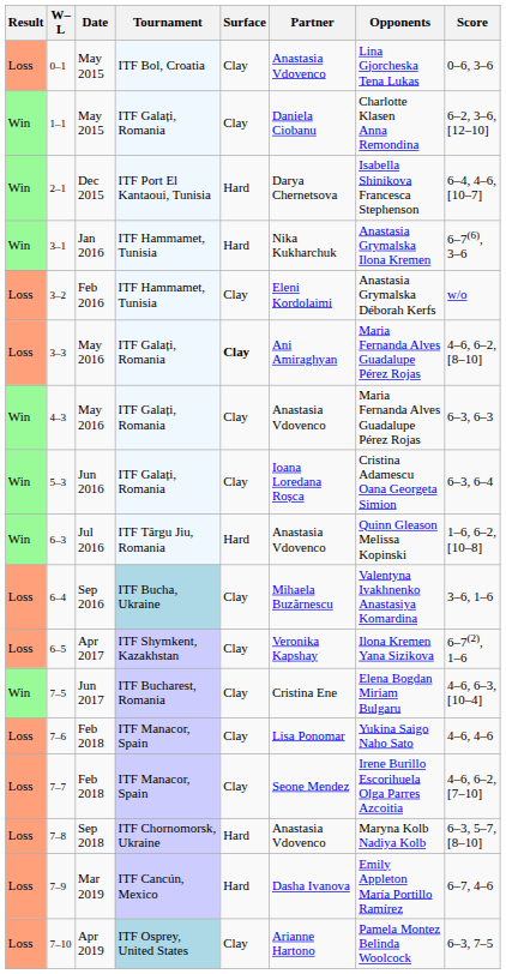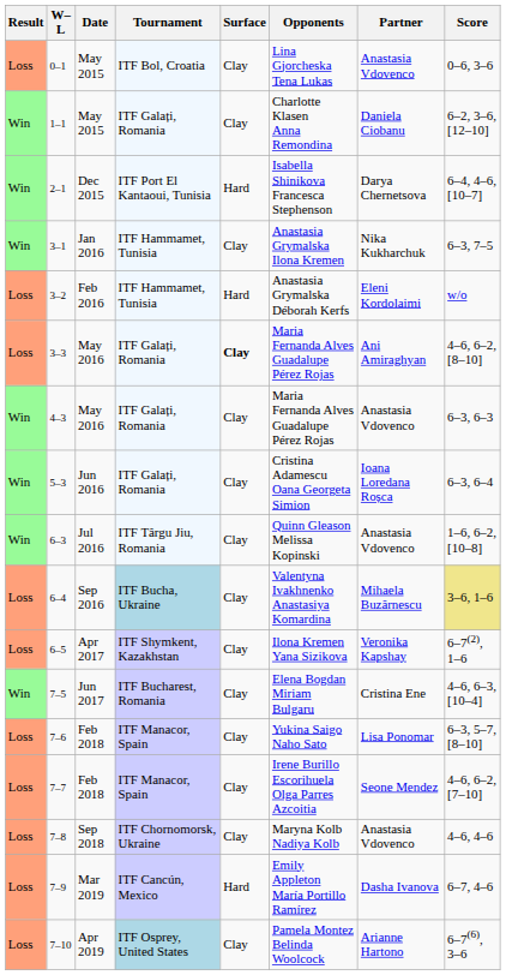columns swapped: Partner <-> Opponents
3–1 | Surface: Hard -> Clay
3–1 | Score: 6–7(6), 3–6 -> 6–3, 7–5
3–2 | Surface: Clay -> Hard
6–3 | Surface: Hard -> Clay
6–4 | Score: no background -> khaki background
7–6 | Score: 4–6, 4–6 -> 6–3, 5–7, [8–10]
7–8 | Surface: Hard -> Clay
7–8 | Score: 6–3, 5–7, [8–10] -> 4–6, 4–6
7–10 | Score: 6–3, 7–5 -> 6–7(6), 3–6
